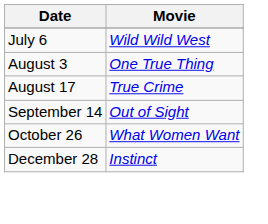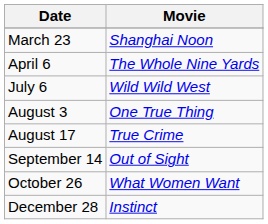+ row: March 23 | Shanghai Noon
+ row: April 6 | The Whole Nine Yards
